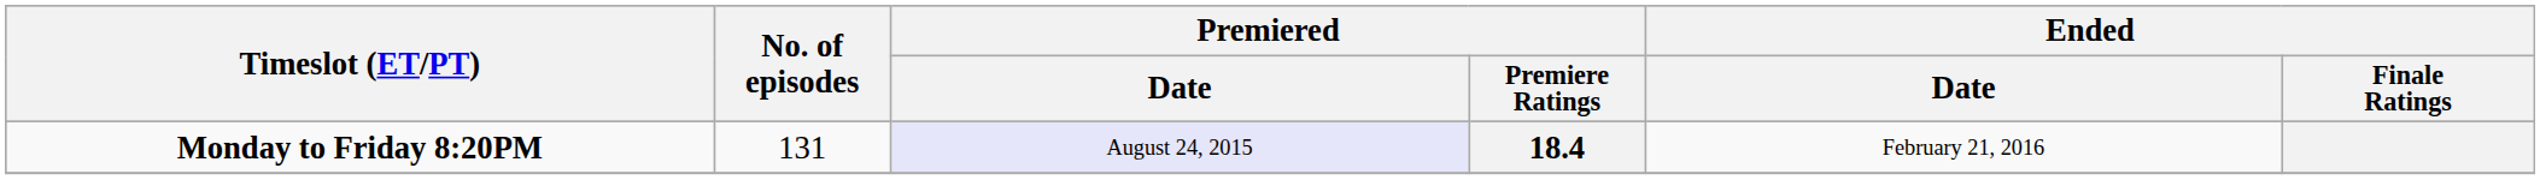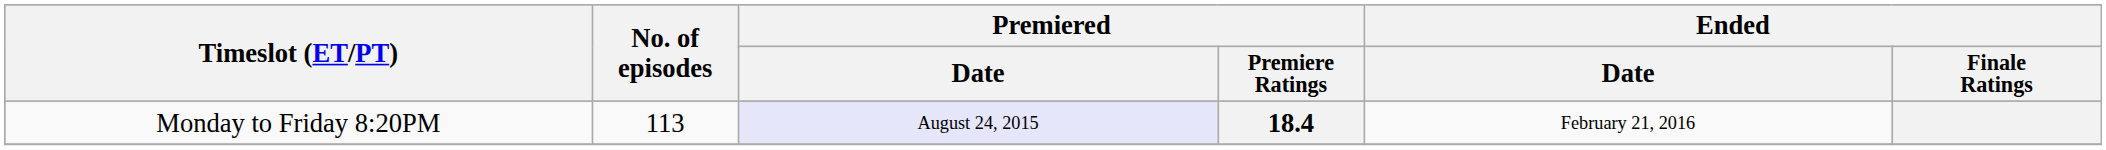18.4 | Timeslot (ET/PT): bold -> normal
18.4 | No. of episodes: 131 -> 113
